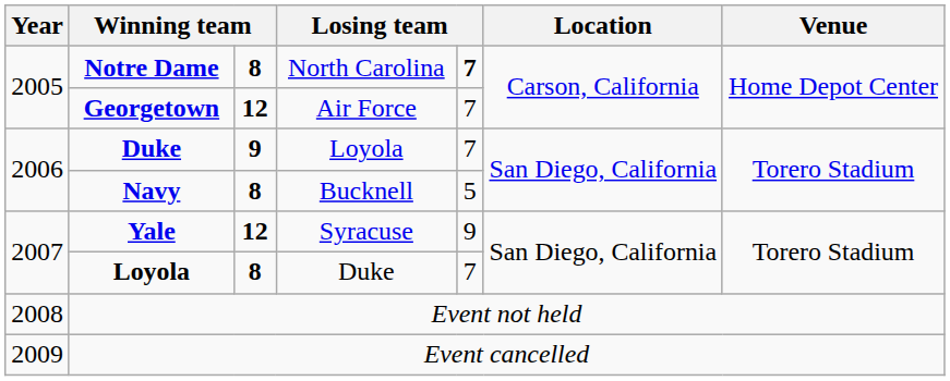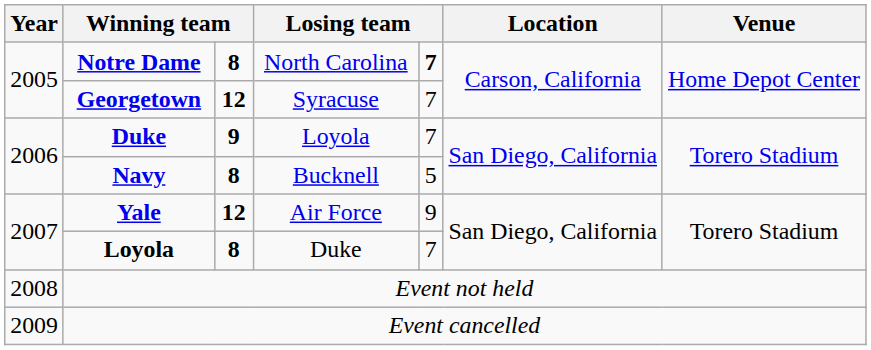Georgetown | column 4: Air Force -> Syracuse
Yale | column 4: Syracuse -> Air Force
